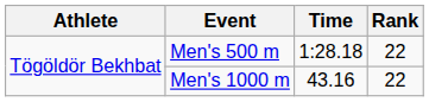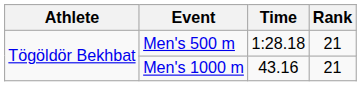Men's 500 m | Rank: 22 -> 21
Men's 1000 m | Rank: 22 -> 21
